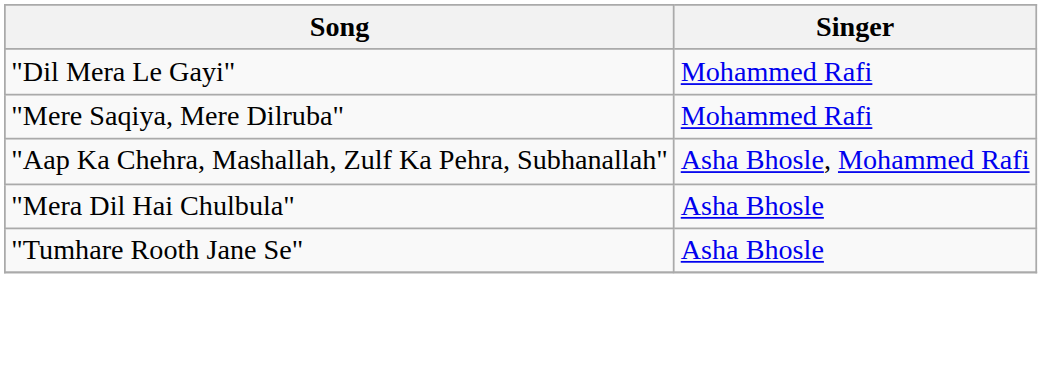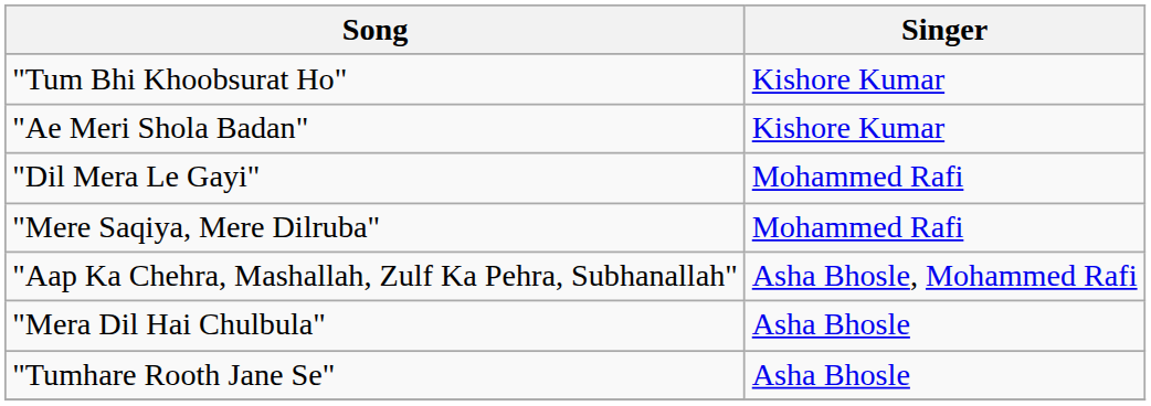+ row: "Tum Bhi Khoobsurat Ho" | Kishore Kumar
+ row: "Ae Meri Shola Badan" | Kishore Kumar
